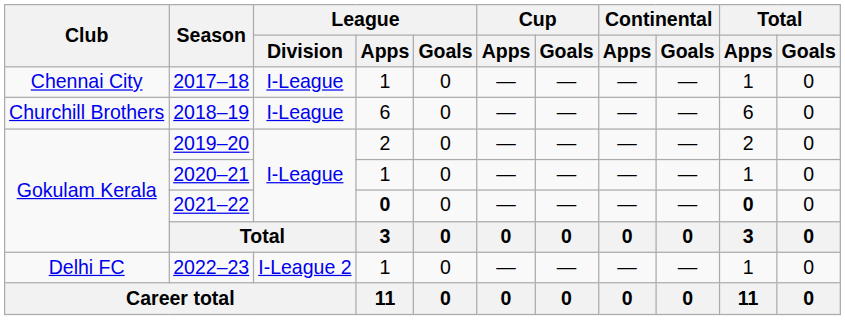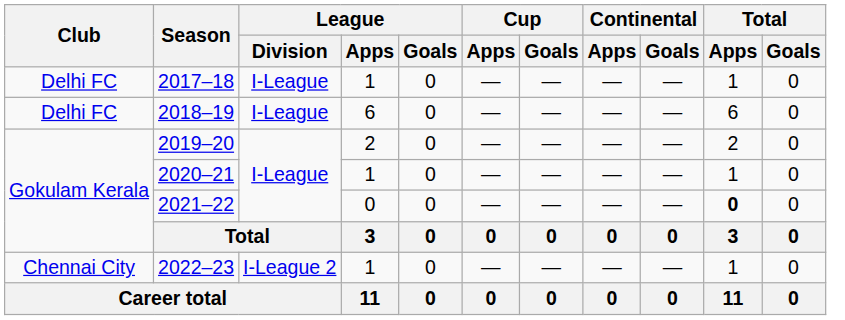2017–18 | Club: Chennai City -> Delhi FC
2018–19 | Club: Churchill Brothers -> Delhi FC
2021–22 | League / Apps: bold -> normal
2022–23 | Club: Delhi FC -> Chennai City
